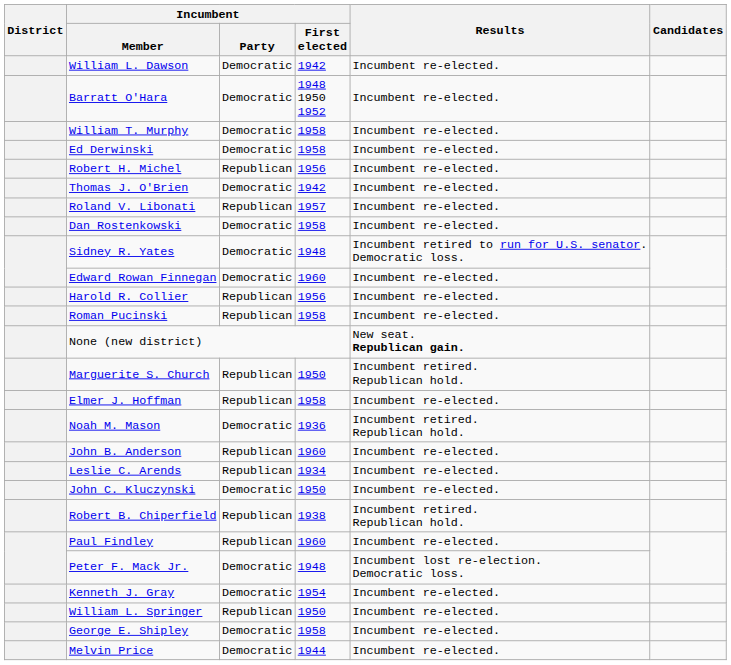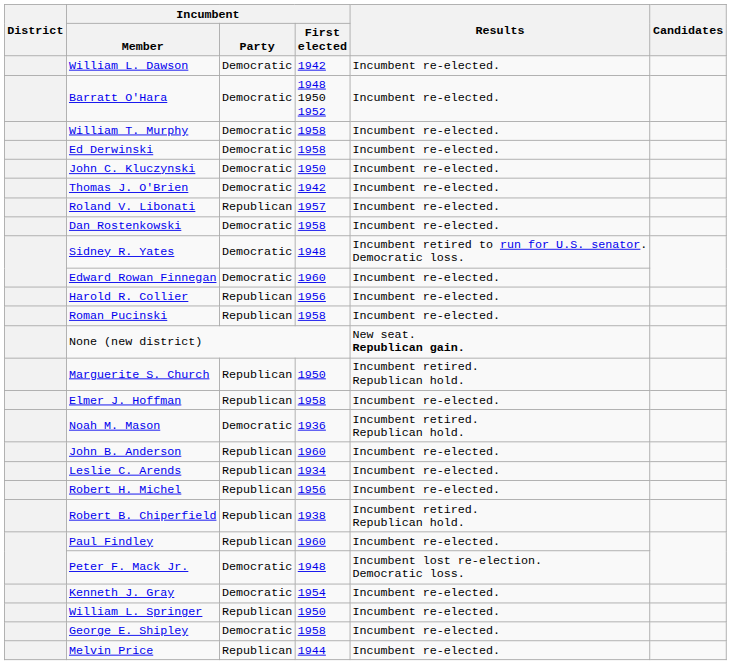rows swapped: John C. Kluczynski <-> Robert H. Michel
Melvin Price | Incumbent / Party: Democratic -> Republican
